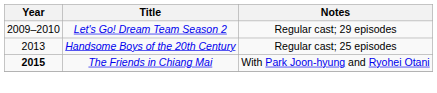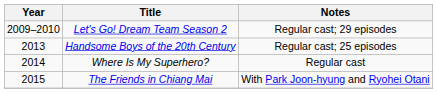+ row: 2014 | Where Is My Superhero? | Regular cast
The Friends in Chiang Mai | Year: bold -> normal
